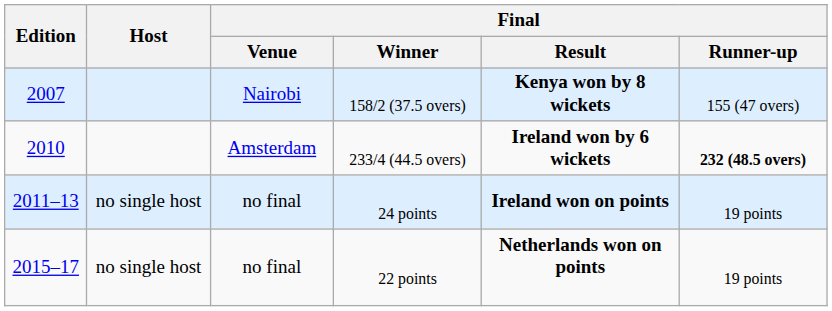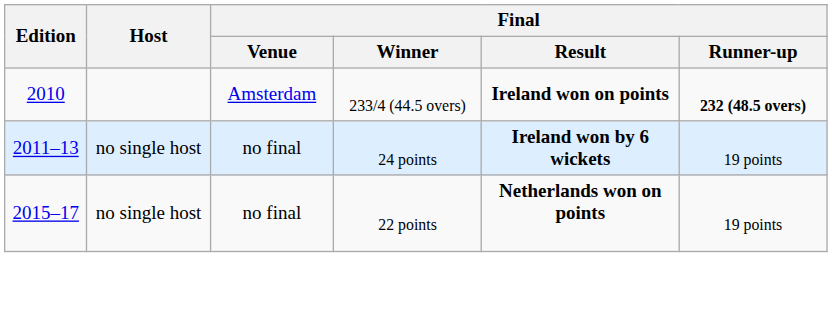- row: 2007 | Nairobi | 158/2 (37.5 overs) | Kenya won by 8 wickets | 155 (47 overs)
233/4 (44.5 overs) | Final / Result: Ireland won by 6 wickets -> Ireland won on points
24 points | Final / Result: Ireland won on points -> Ireland won by 6 wickets
